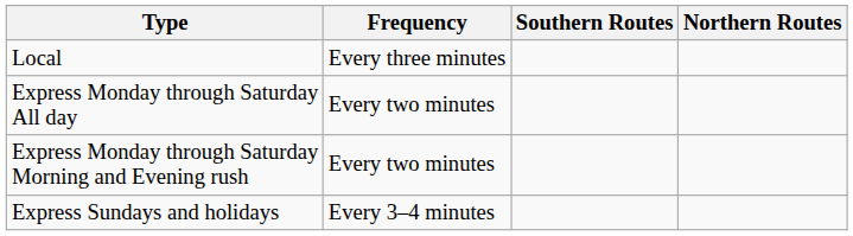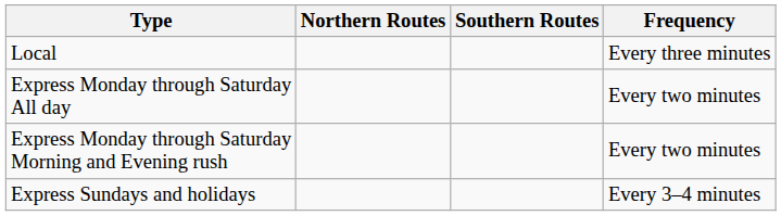columns swapped: Northern Routes <-> Frequency
